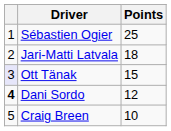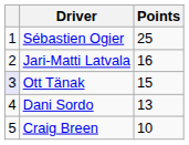Jari-Matti Latvala | Points: 18 -> 16
Dani Sordo | column 1: bold -> normal
Dani Sordo | Points: 12 -> 13
